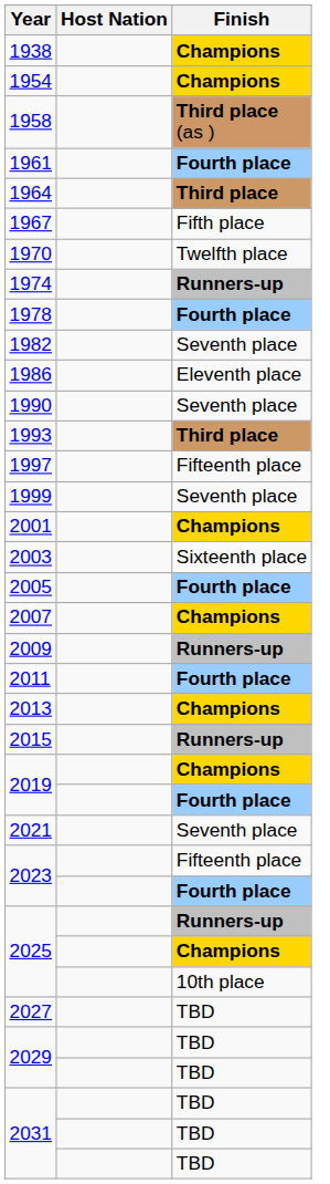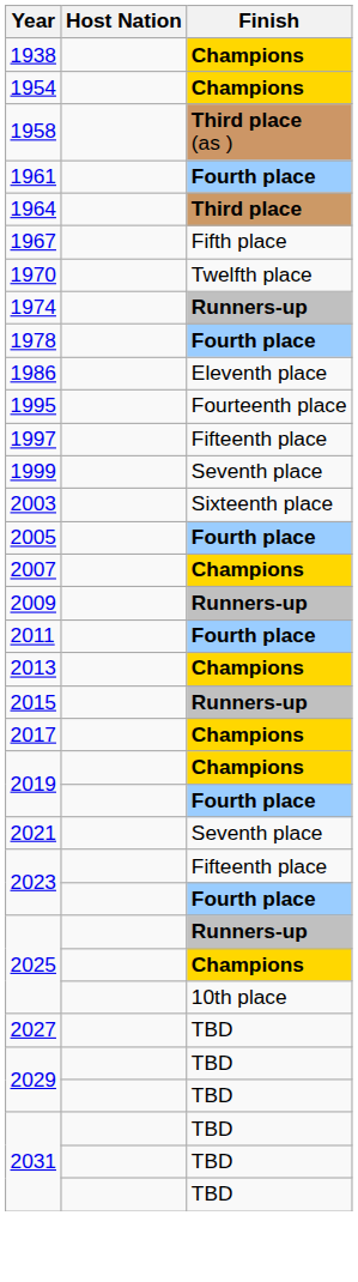- row: 1982 | Seventh place
- row: 1990 | Seventh place
- row: 1993 | Third place
+ row: 1995 | Fourteenth place
- row: 2001 | Champions
+ row: 2017 | Champions
